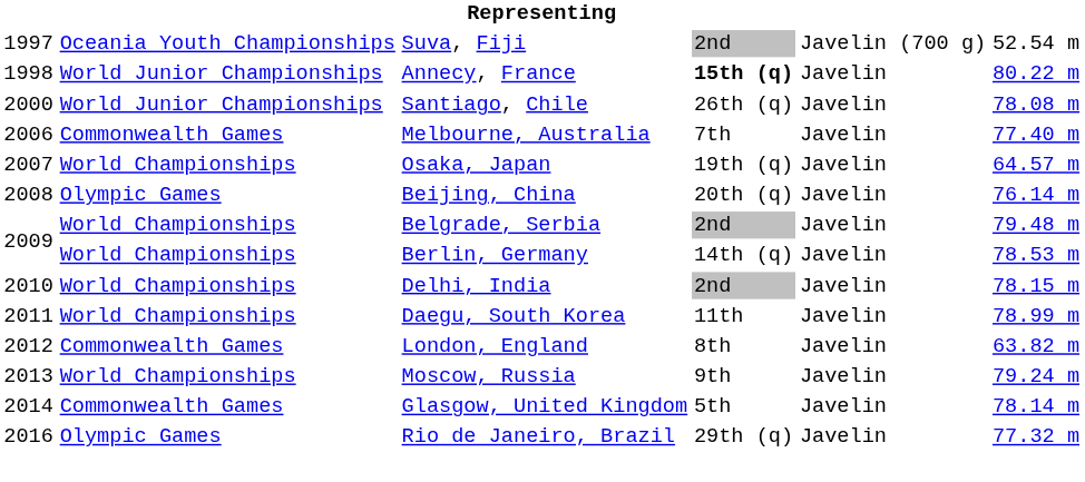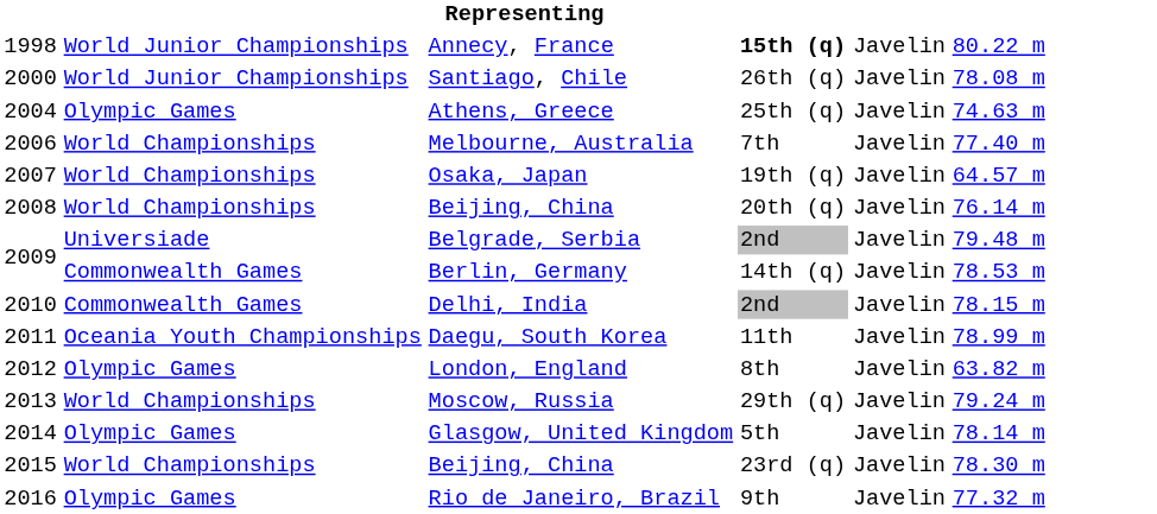- row: 1997 | Oceania Youth Championships | Suva, Fiji | 2nd | Javelin (700 g) | 52.54 m
+ row: 2004 | Olympic Games | Athens, Greece | 25th (q) | Javelin | 74.63 m
Melbourne, Australia | column 2: Commonwealth Games -> World Championships
2008 / Beijing, China | column 2: Olympic Games -> World Championships
Belgrade, Serbia | column 2: World Championships -> Universiade
Berlin, Germany | column 2: World Championships -> Commonwealth Games
Delhi, India | column 2: World Championships -> Commonwealth Games
Daegu, South Korea | column 2: World Championships -> Oceania Youth Championships
London, England | column 2: Commonwealth Games -> Olympic Games
Moscow, Russia | column 4: 9th -> 29th (q)
Glasgow, United Kingdom | column 2: Commonwealth Games -> Olympic Games
+ row: 2015 | World Championships | Beijing, China | 23rd (q) | Javelin | 78.30 m
Rio de Janeiro, Brazil | column 4: 29th (q) -> 9th
